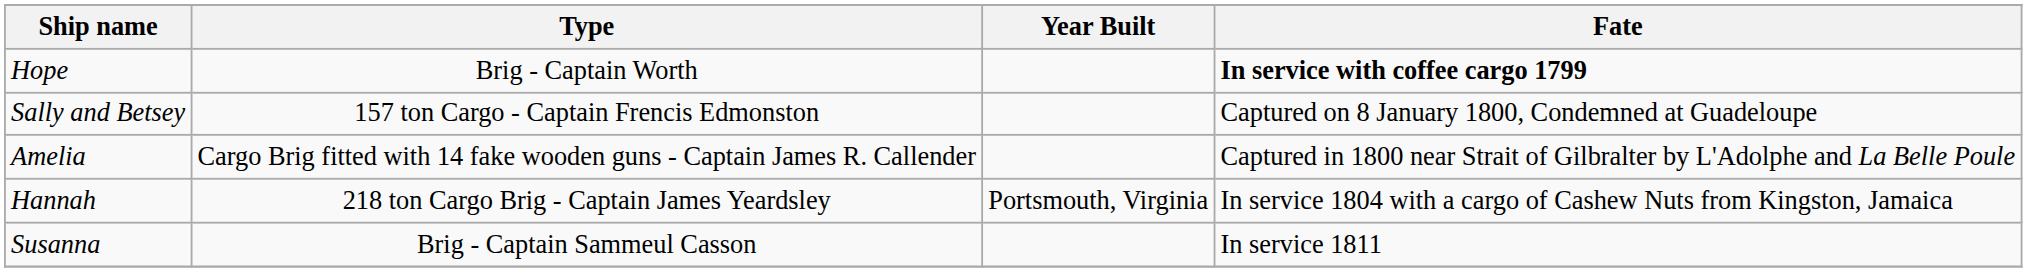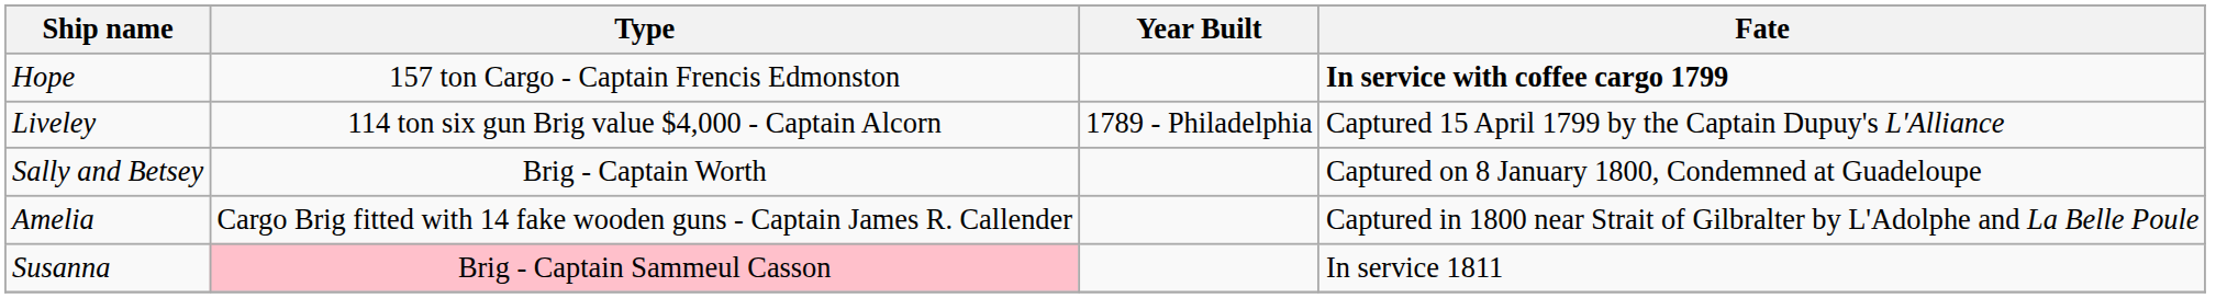Hope | Type: Brig - Captain Worth -> 157 ton Cargo - Captain Frencis Edmonston
+ row: Liveley | 114 ton six gun Brig value $4,000 - Captain Alcorn | 1789 - Philadelphia | Captured 15 April 1799 by the Captain Dupuy's L'Alliance
Sally and Betsey | Type: 157 ton Cargo - Captain Frencis Edmonston -> Brig - Captain Worth
- row: Hannah | 218 ton Cargo Brig - Captain James Yeardsley | Portsmouth, Virginia | In service 1804 with a cargo of Cashew Nuts from Kingston, Jamaica
Susanna | Type: no background -> pink background
